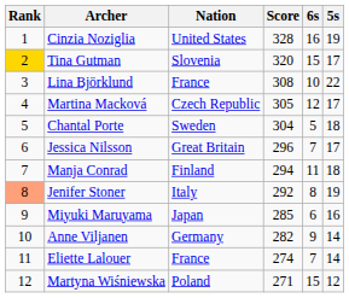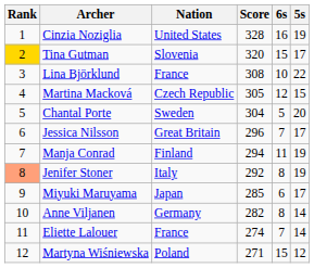Martina Macková | 5s: 17 -> 15
Chantal Porte | 5s: 18 -> 20
Manja Conrad | 5s: 18 -> 19
Miyuki Maruyama | 5s: 16 -> 17
Anne Viljanen | 6s: 9 -> 8
